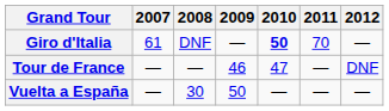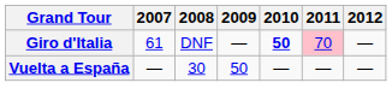Giro d'Italia | 2011: no background -> pink background
- row: Tour de France | — | — | 46 | 47 | — | DNF
